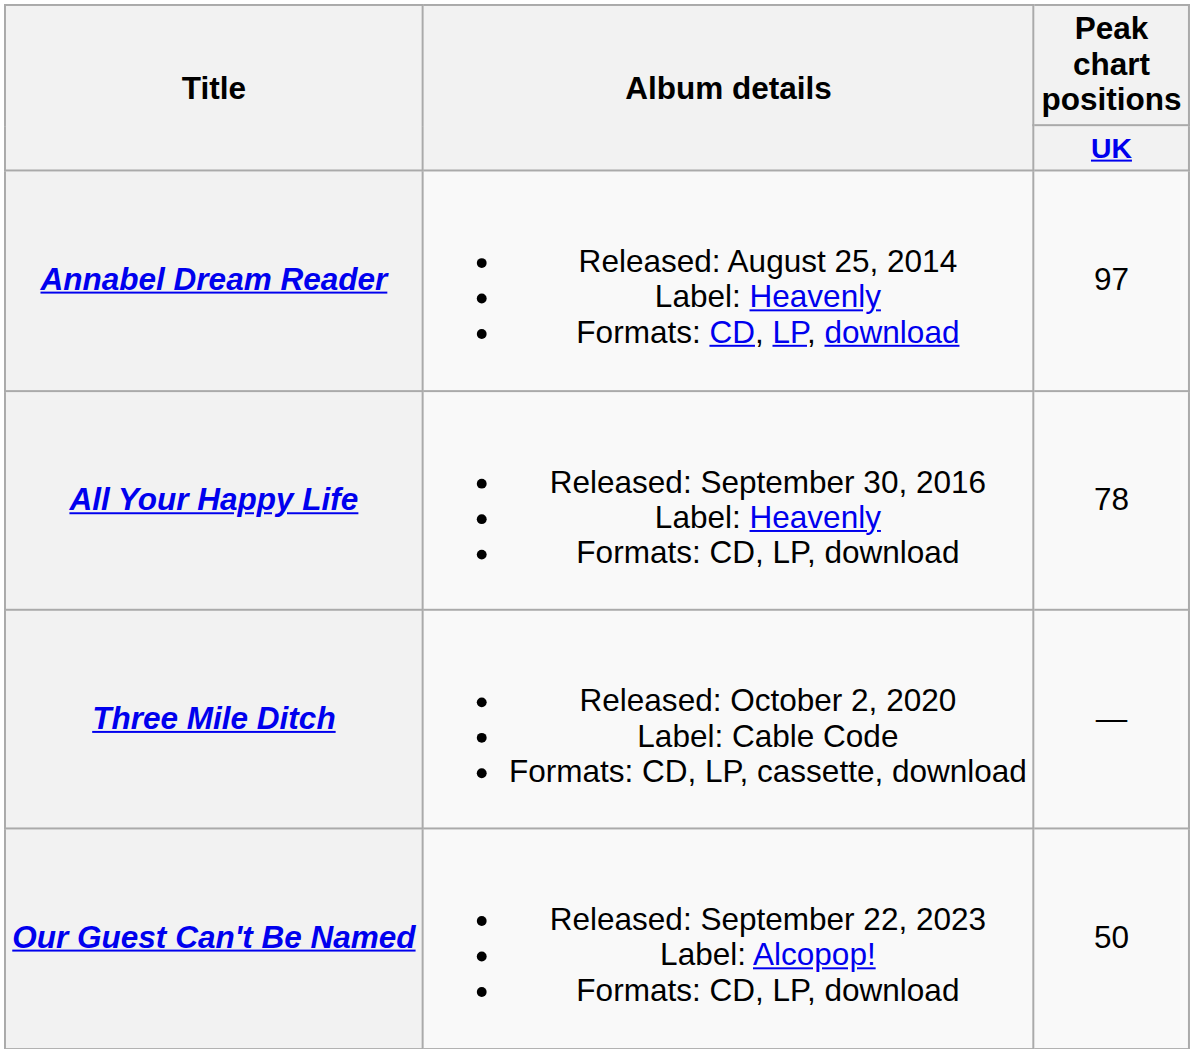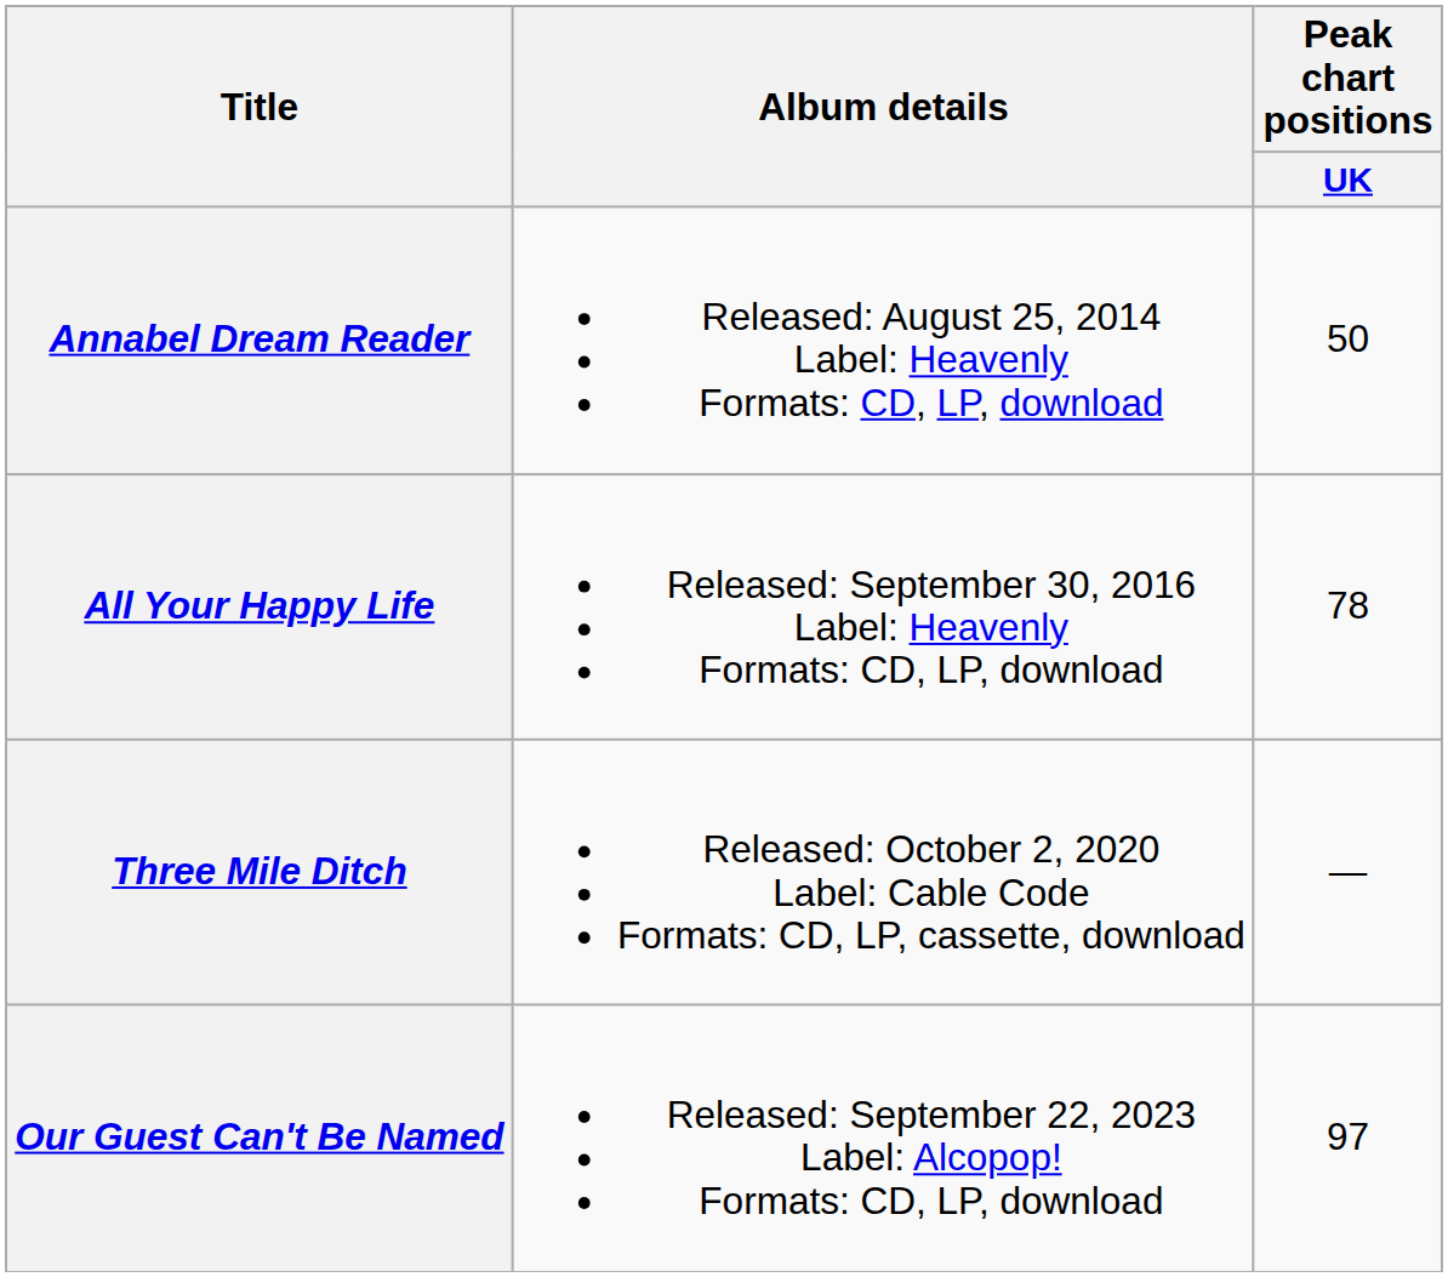Annabel Dream Reader | Peak chart positions / UK: 97 -> 50
Our Guest Can't Be Named | Peak chart positions / UK: 50 -> 97
